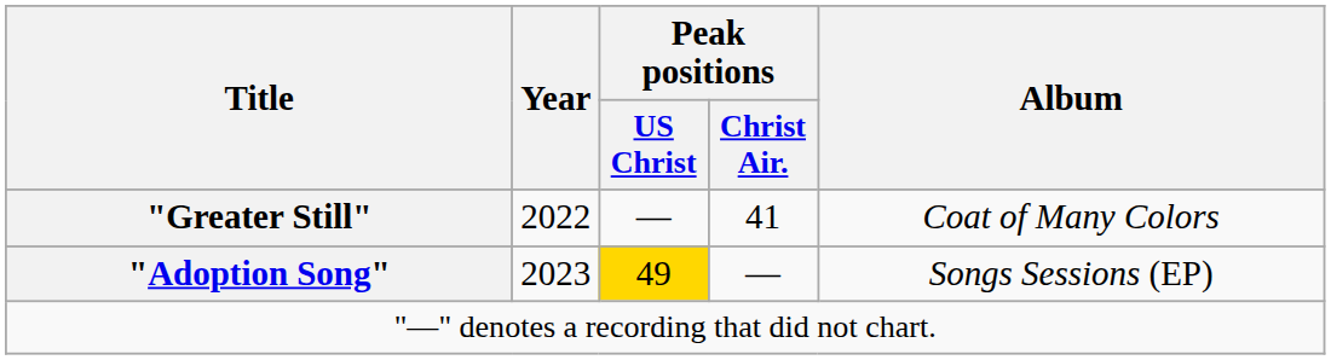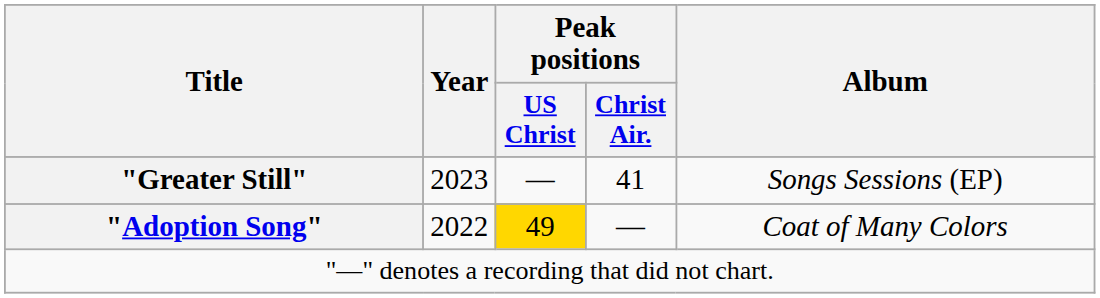"Greater Still" | Year: 2022 -> 2023
"Greater Still" | Album: Coat of Many Colors -> Songs Sessions (EP)
"Adoption Song" | Year: 2023 -> 2022
"Adoption Song" | Album: Songs Sessions (EP) -> Coat of Many Colors
